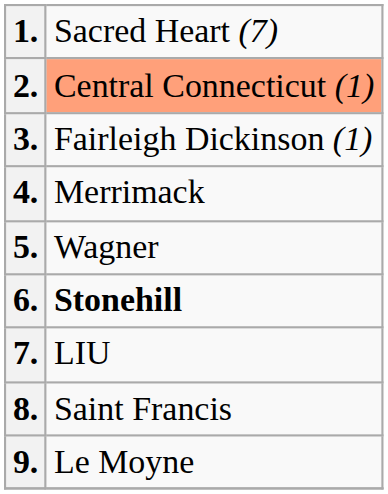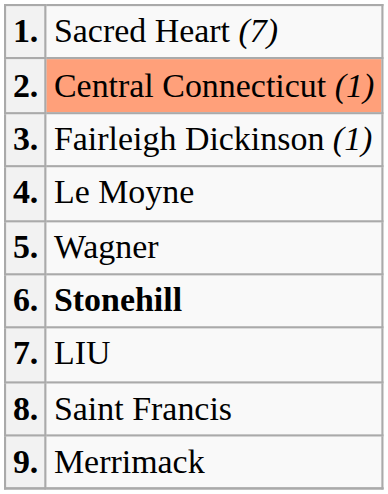4. | column 2: Merrimack -> Le Moyne
9. | column 2: Le Moyne -> Merrimack
